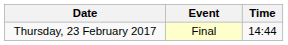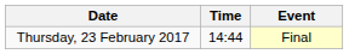columns swapped: Time <-> Event
